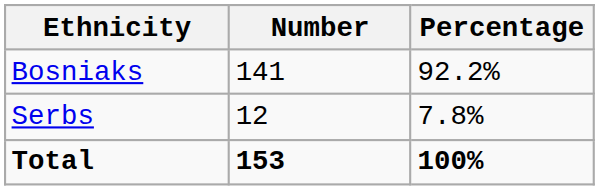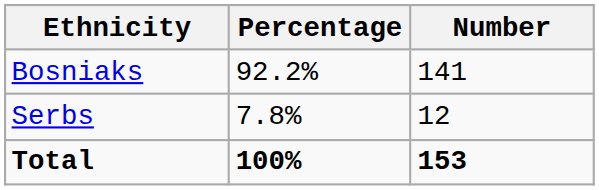columns swapped: Number <-> Percentage
